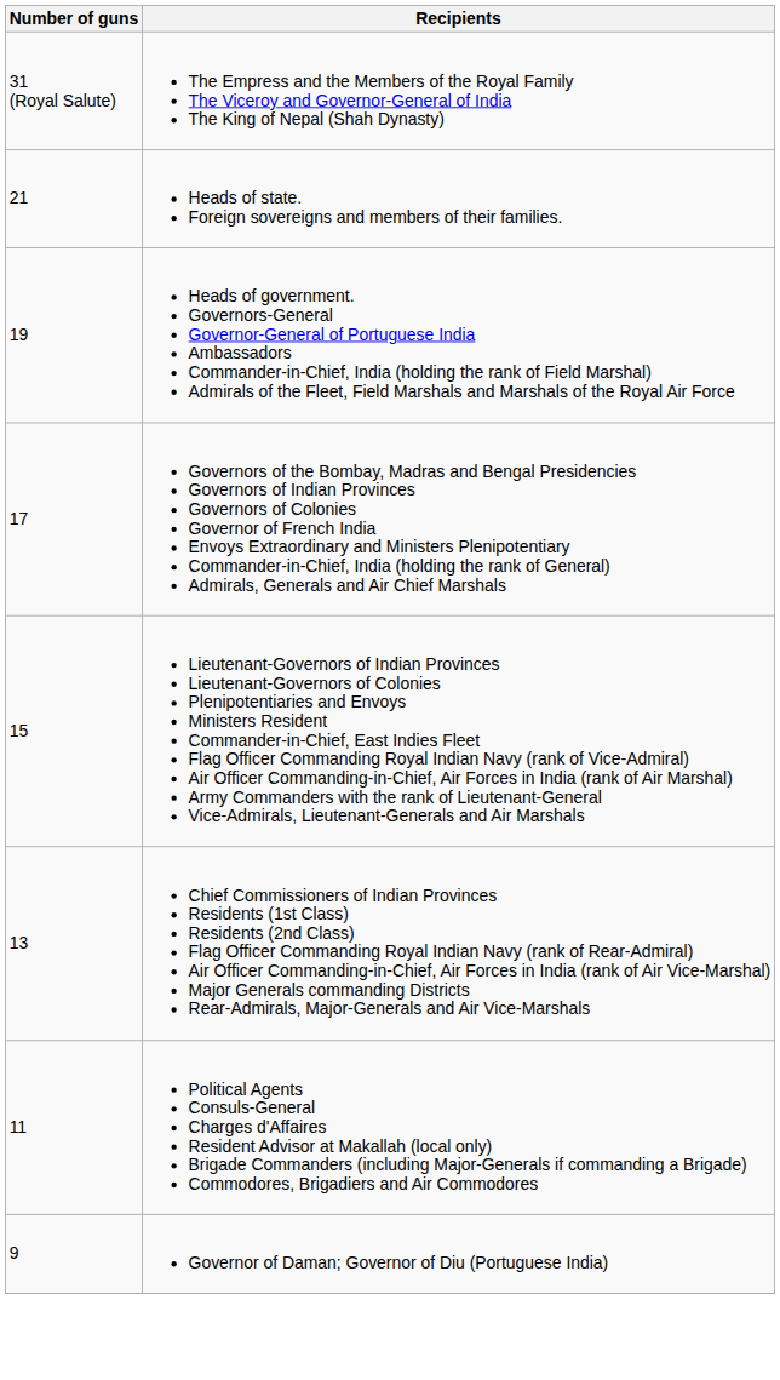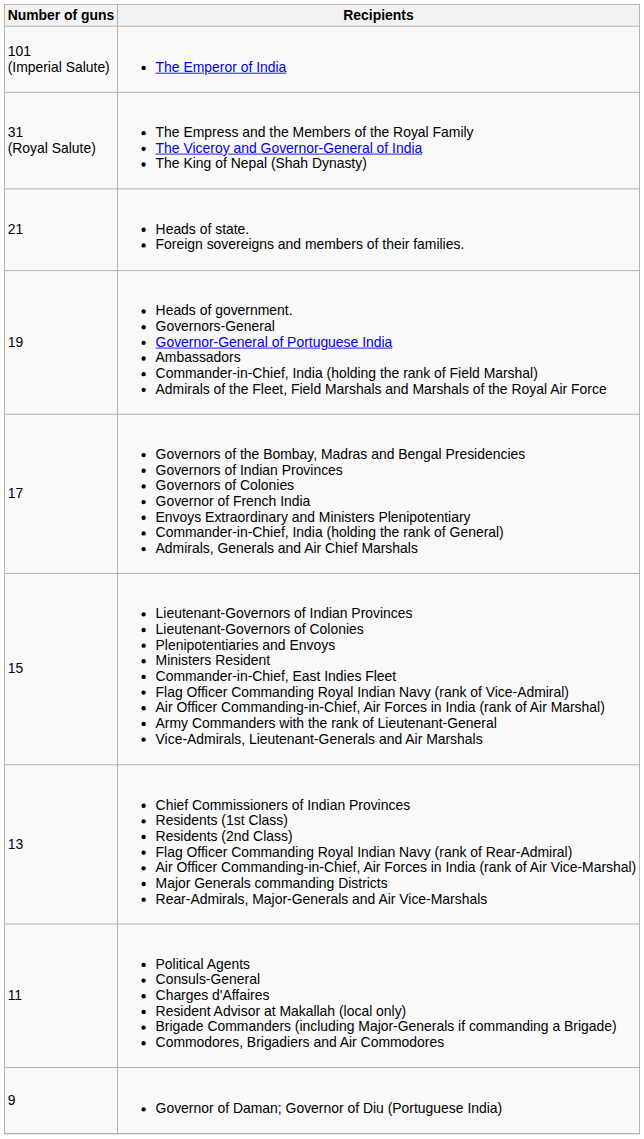+ row: 101 (Imperial Salute) | The Emperor of India
